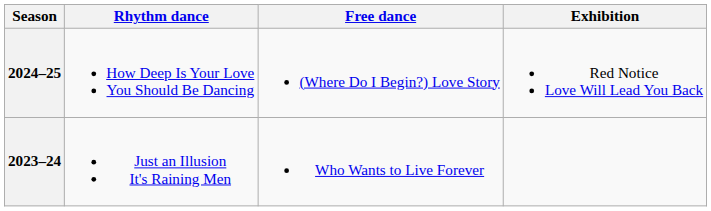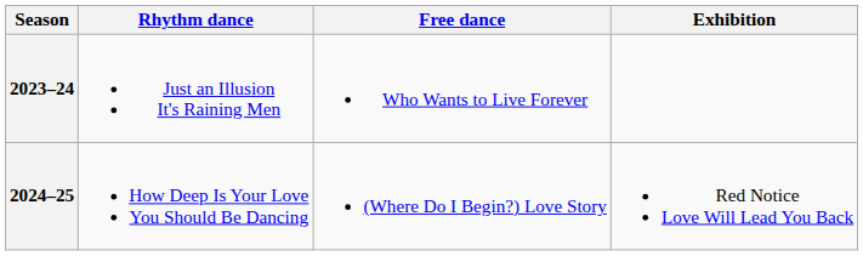rows swapped: 2023–24 <-> 2024–25
